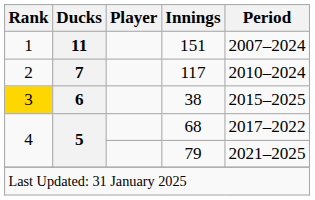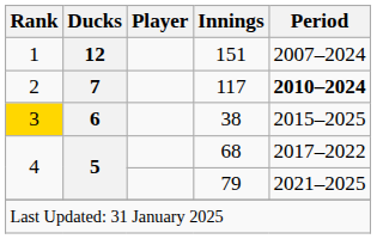151 | Ducks: 11 -> 12
117 | Period: normal -> bold
